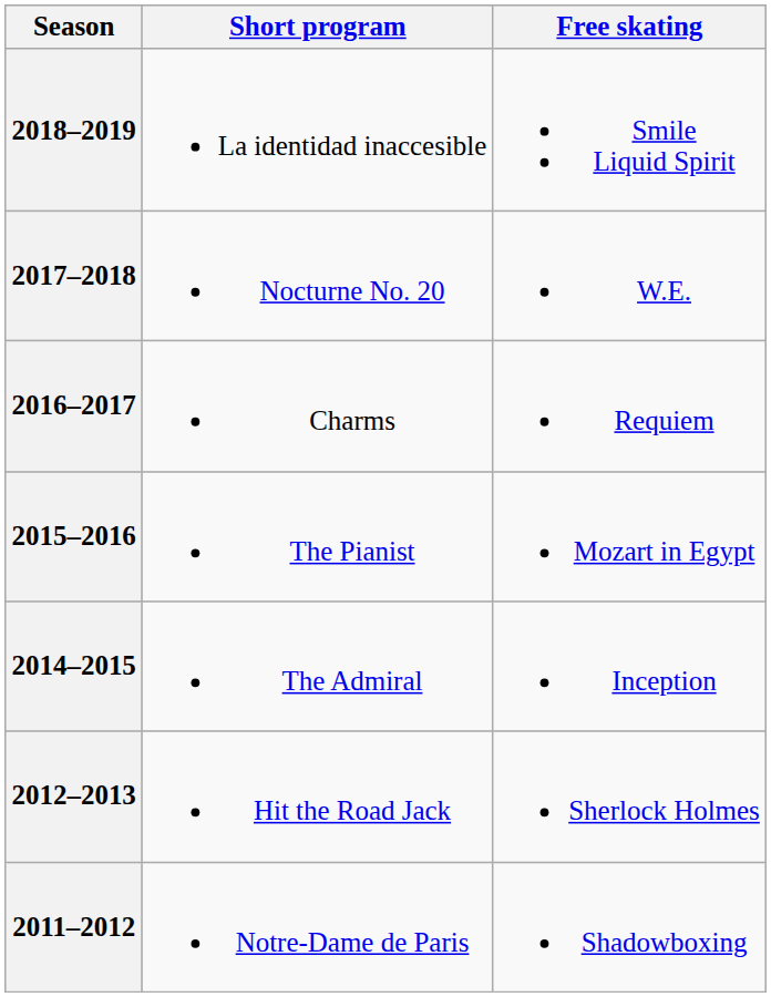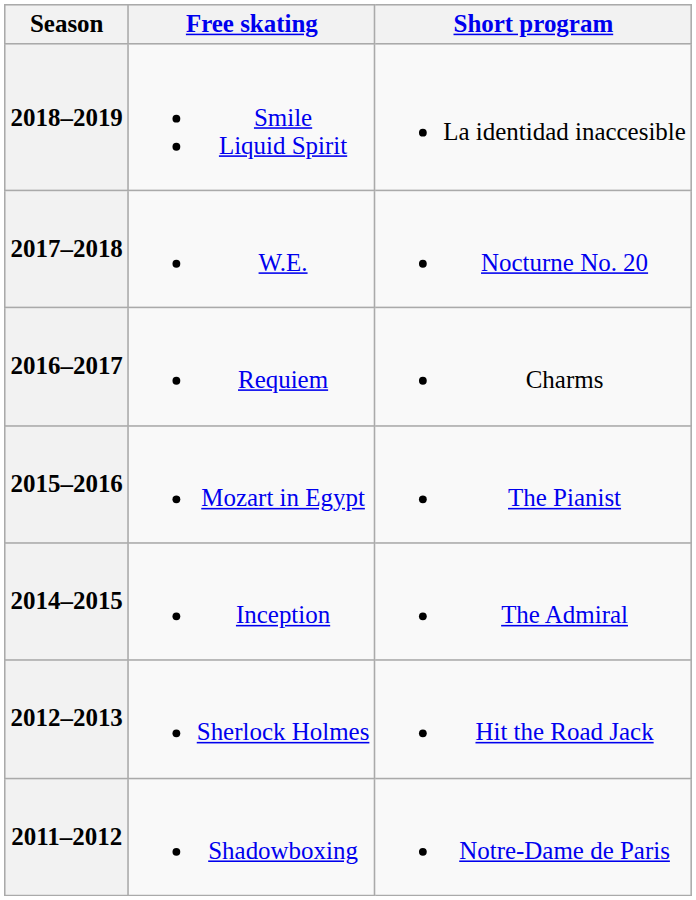columns swapped: Short program <-> Free skating
